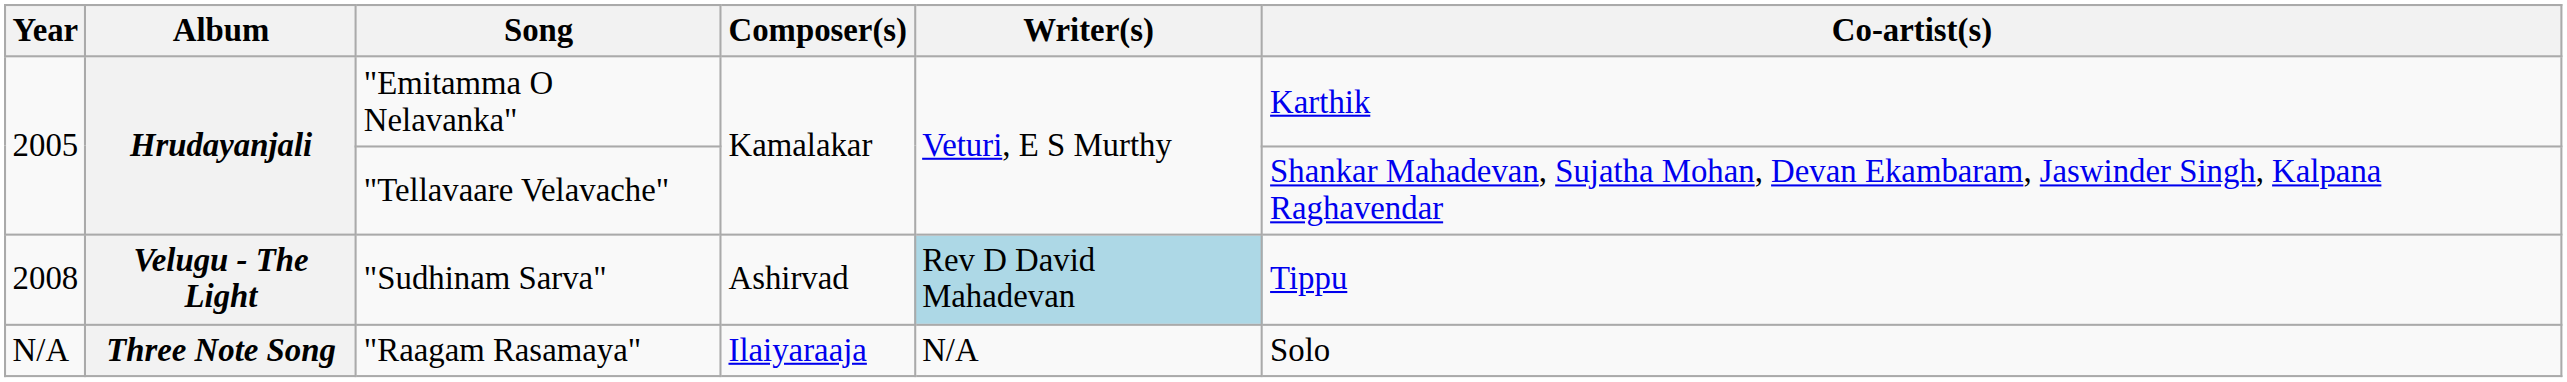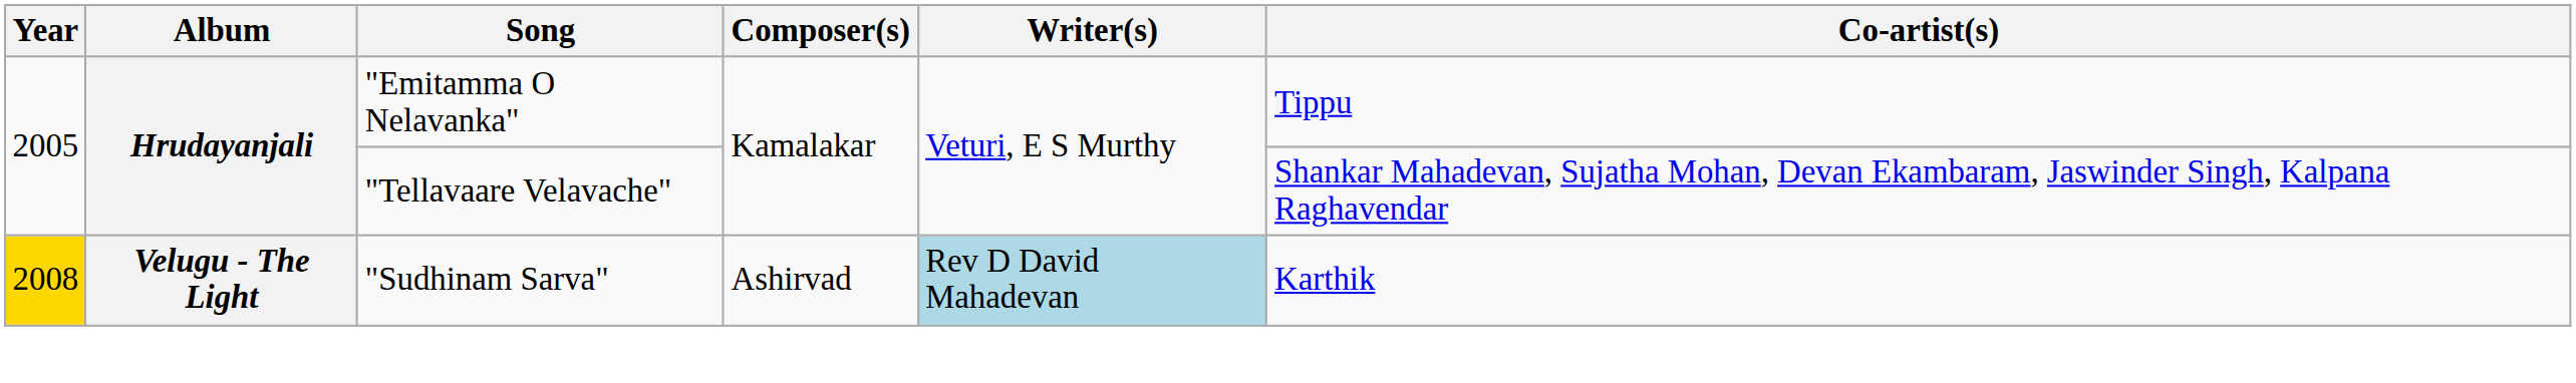"Emitamma O Nelavanka" | Co-artist(s): Karthik -> Tippu
"Sudhinam Sarva" | Year: no background -> gold background
"Sudhinam Sarva" | Co-artist(s): Tippu -> Karthik
- row: N/A | Three Note Song | "Raagam Rasamaya" | Ilaiyaraaja | N/A | Solo
